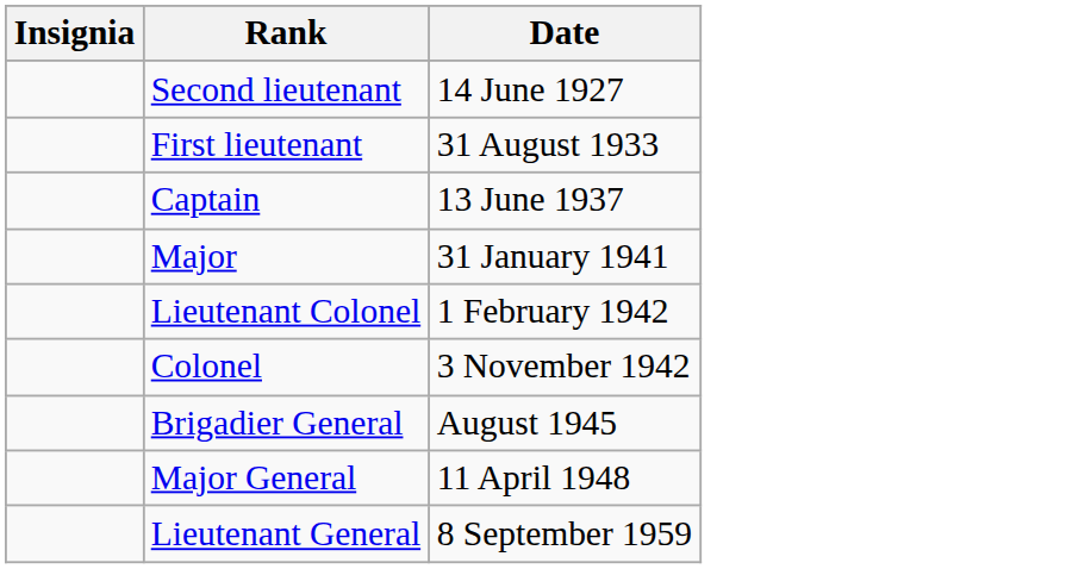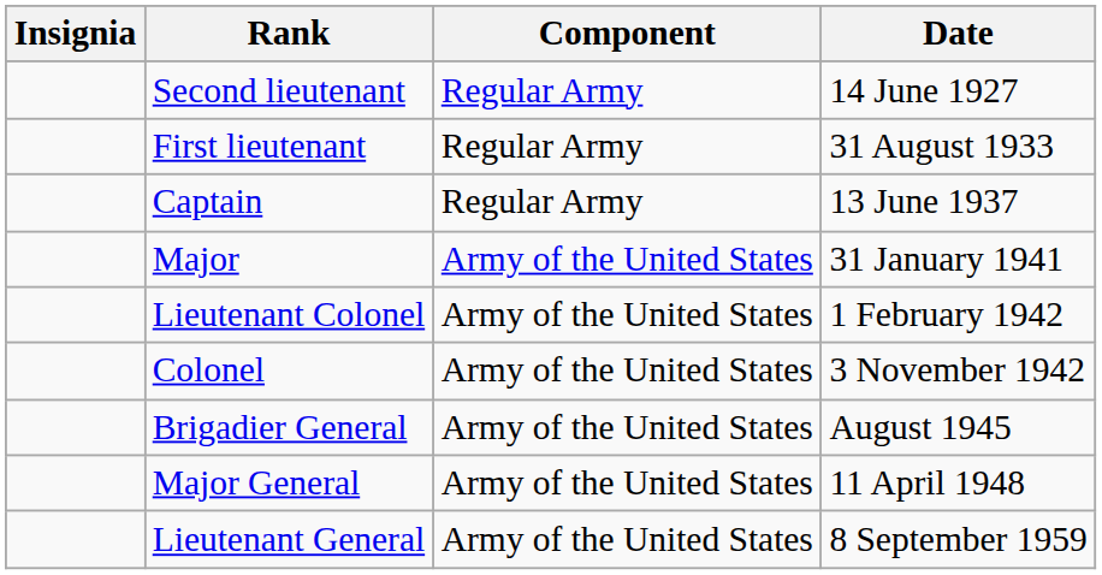+ column: Component | Regular Army | Regular Army | Regular Army | Army of the United States | Army of the United States | Army of the United States | Army of the United States | Army of the United States | Army of the United States
